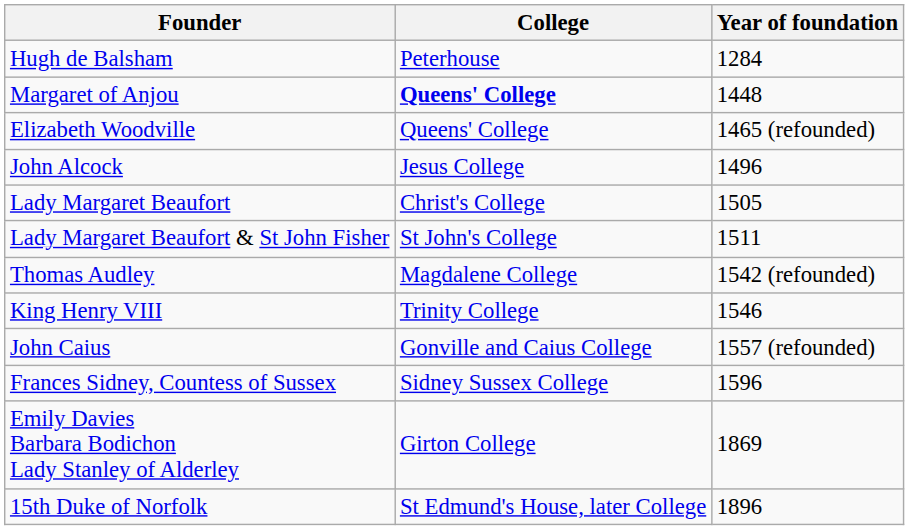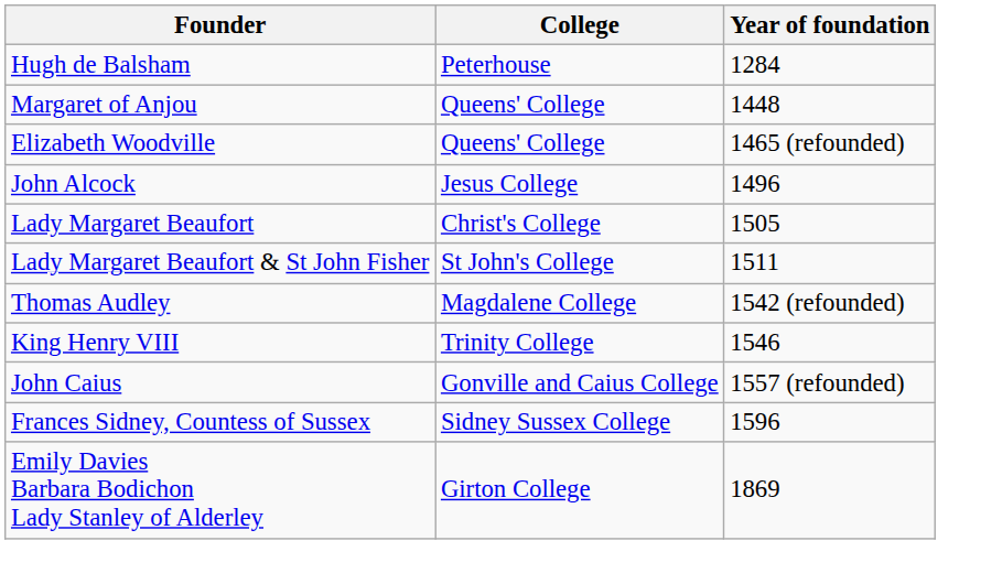Margaret of Anjou | College: bold -> normal
- row: 15th Duke of Norfolk | St Edmund's House, later College | 1896
